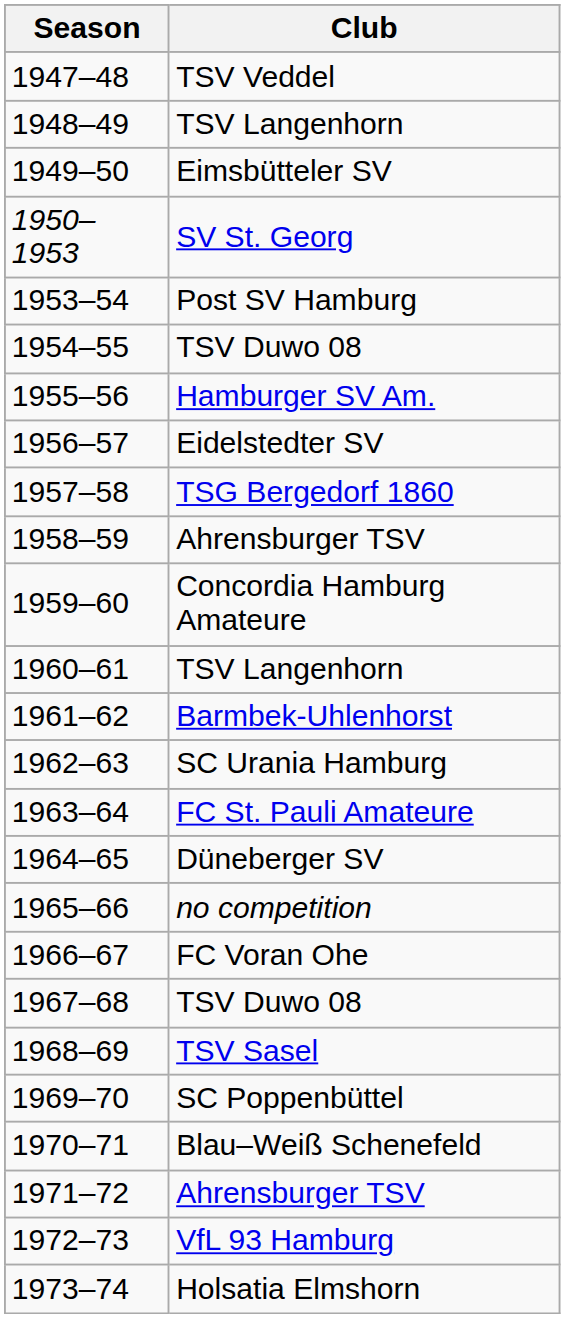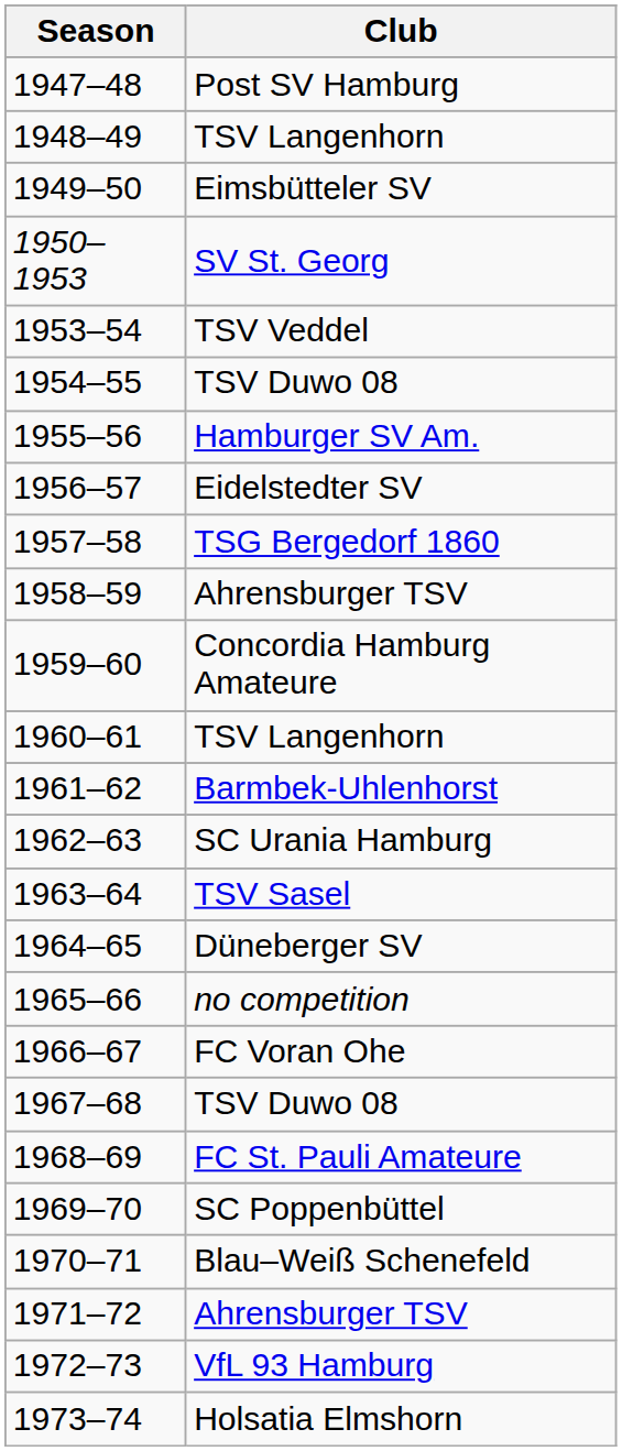1947–48 | Club: TSV Veddel -> Post SV Hamburg
1953–54 | Club: Post SV Hamburg -> TSV Veddel
1963–64 | Club: FC St. Pauli Amateure -> TSV Sasel
1968–69 | Club: TSV Sasel -> FC St. Pauli Amateure
